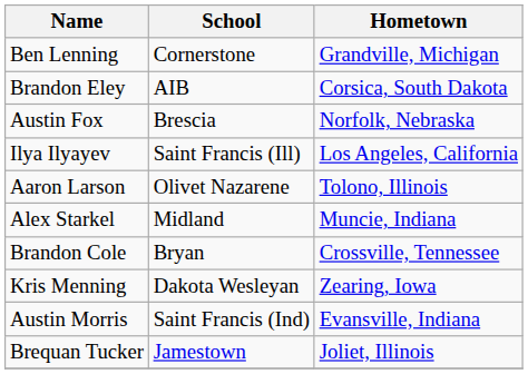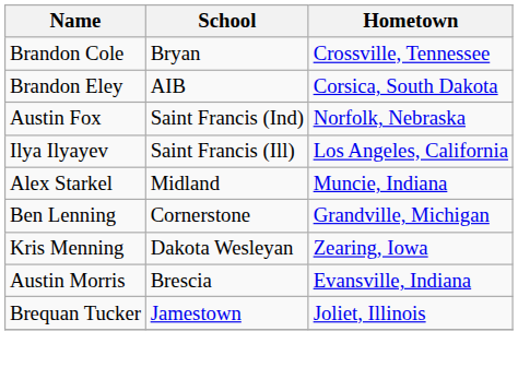rows swapped: Brandon Cole <-> Ben Lenning
Austin Fox | School: Brescia -> Saint Francis (Ind)
- row: Aaron Larson | Olivet Nazarene | Tolono, Illinois
Austin Morris | School: Saint Francis (Ind) -> Brescia
